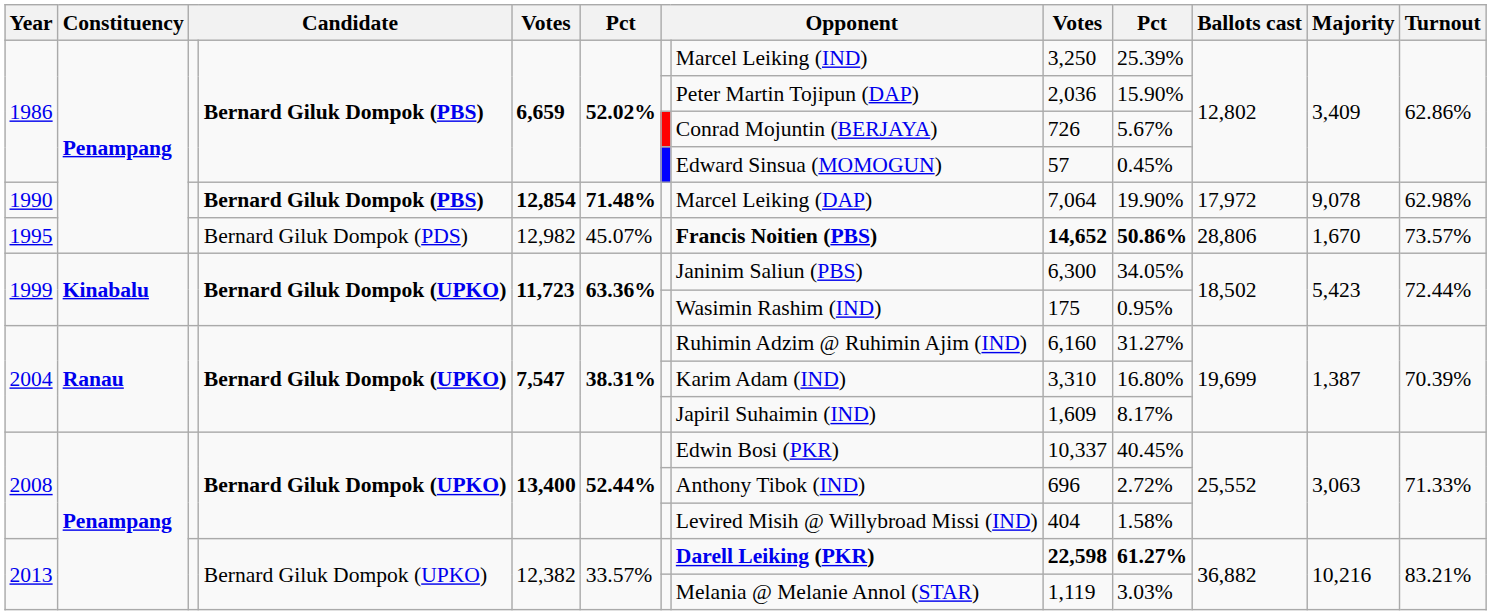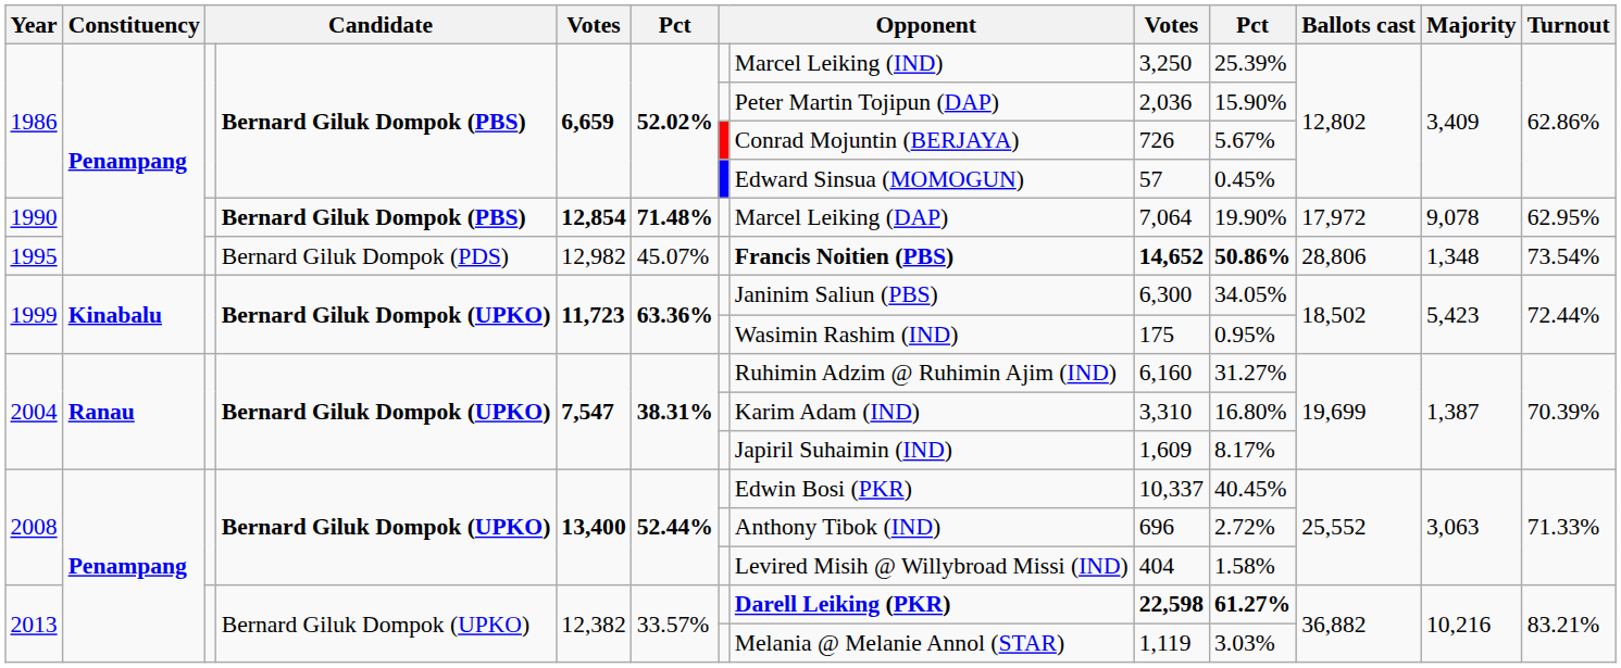1990 | Turnout: 62.98% -> 62.95%
1995 | Majority: 1,670 -> 1,348
1995 | Turnout: 73.57% -> 73.54%
